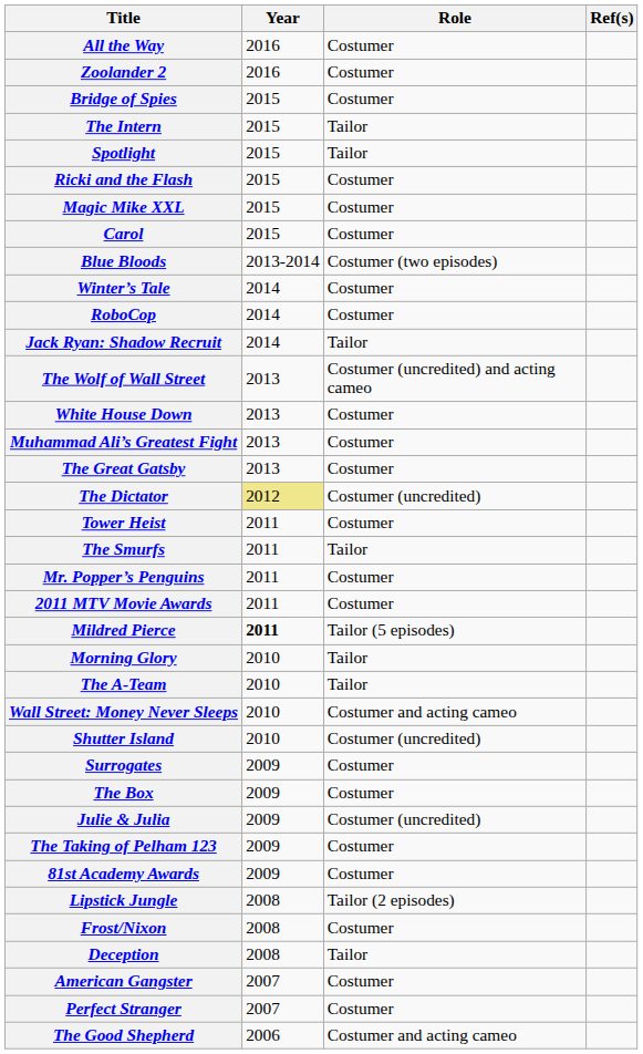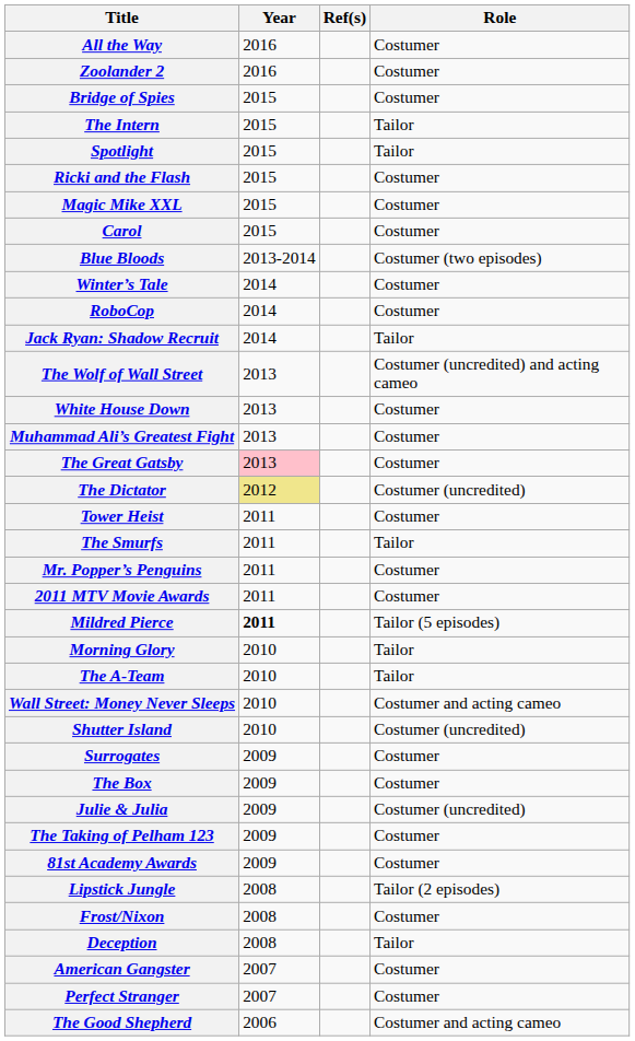columns swapped: Role <-> Ref(s)
The Great Gatsby | Year: no background -> pink background
